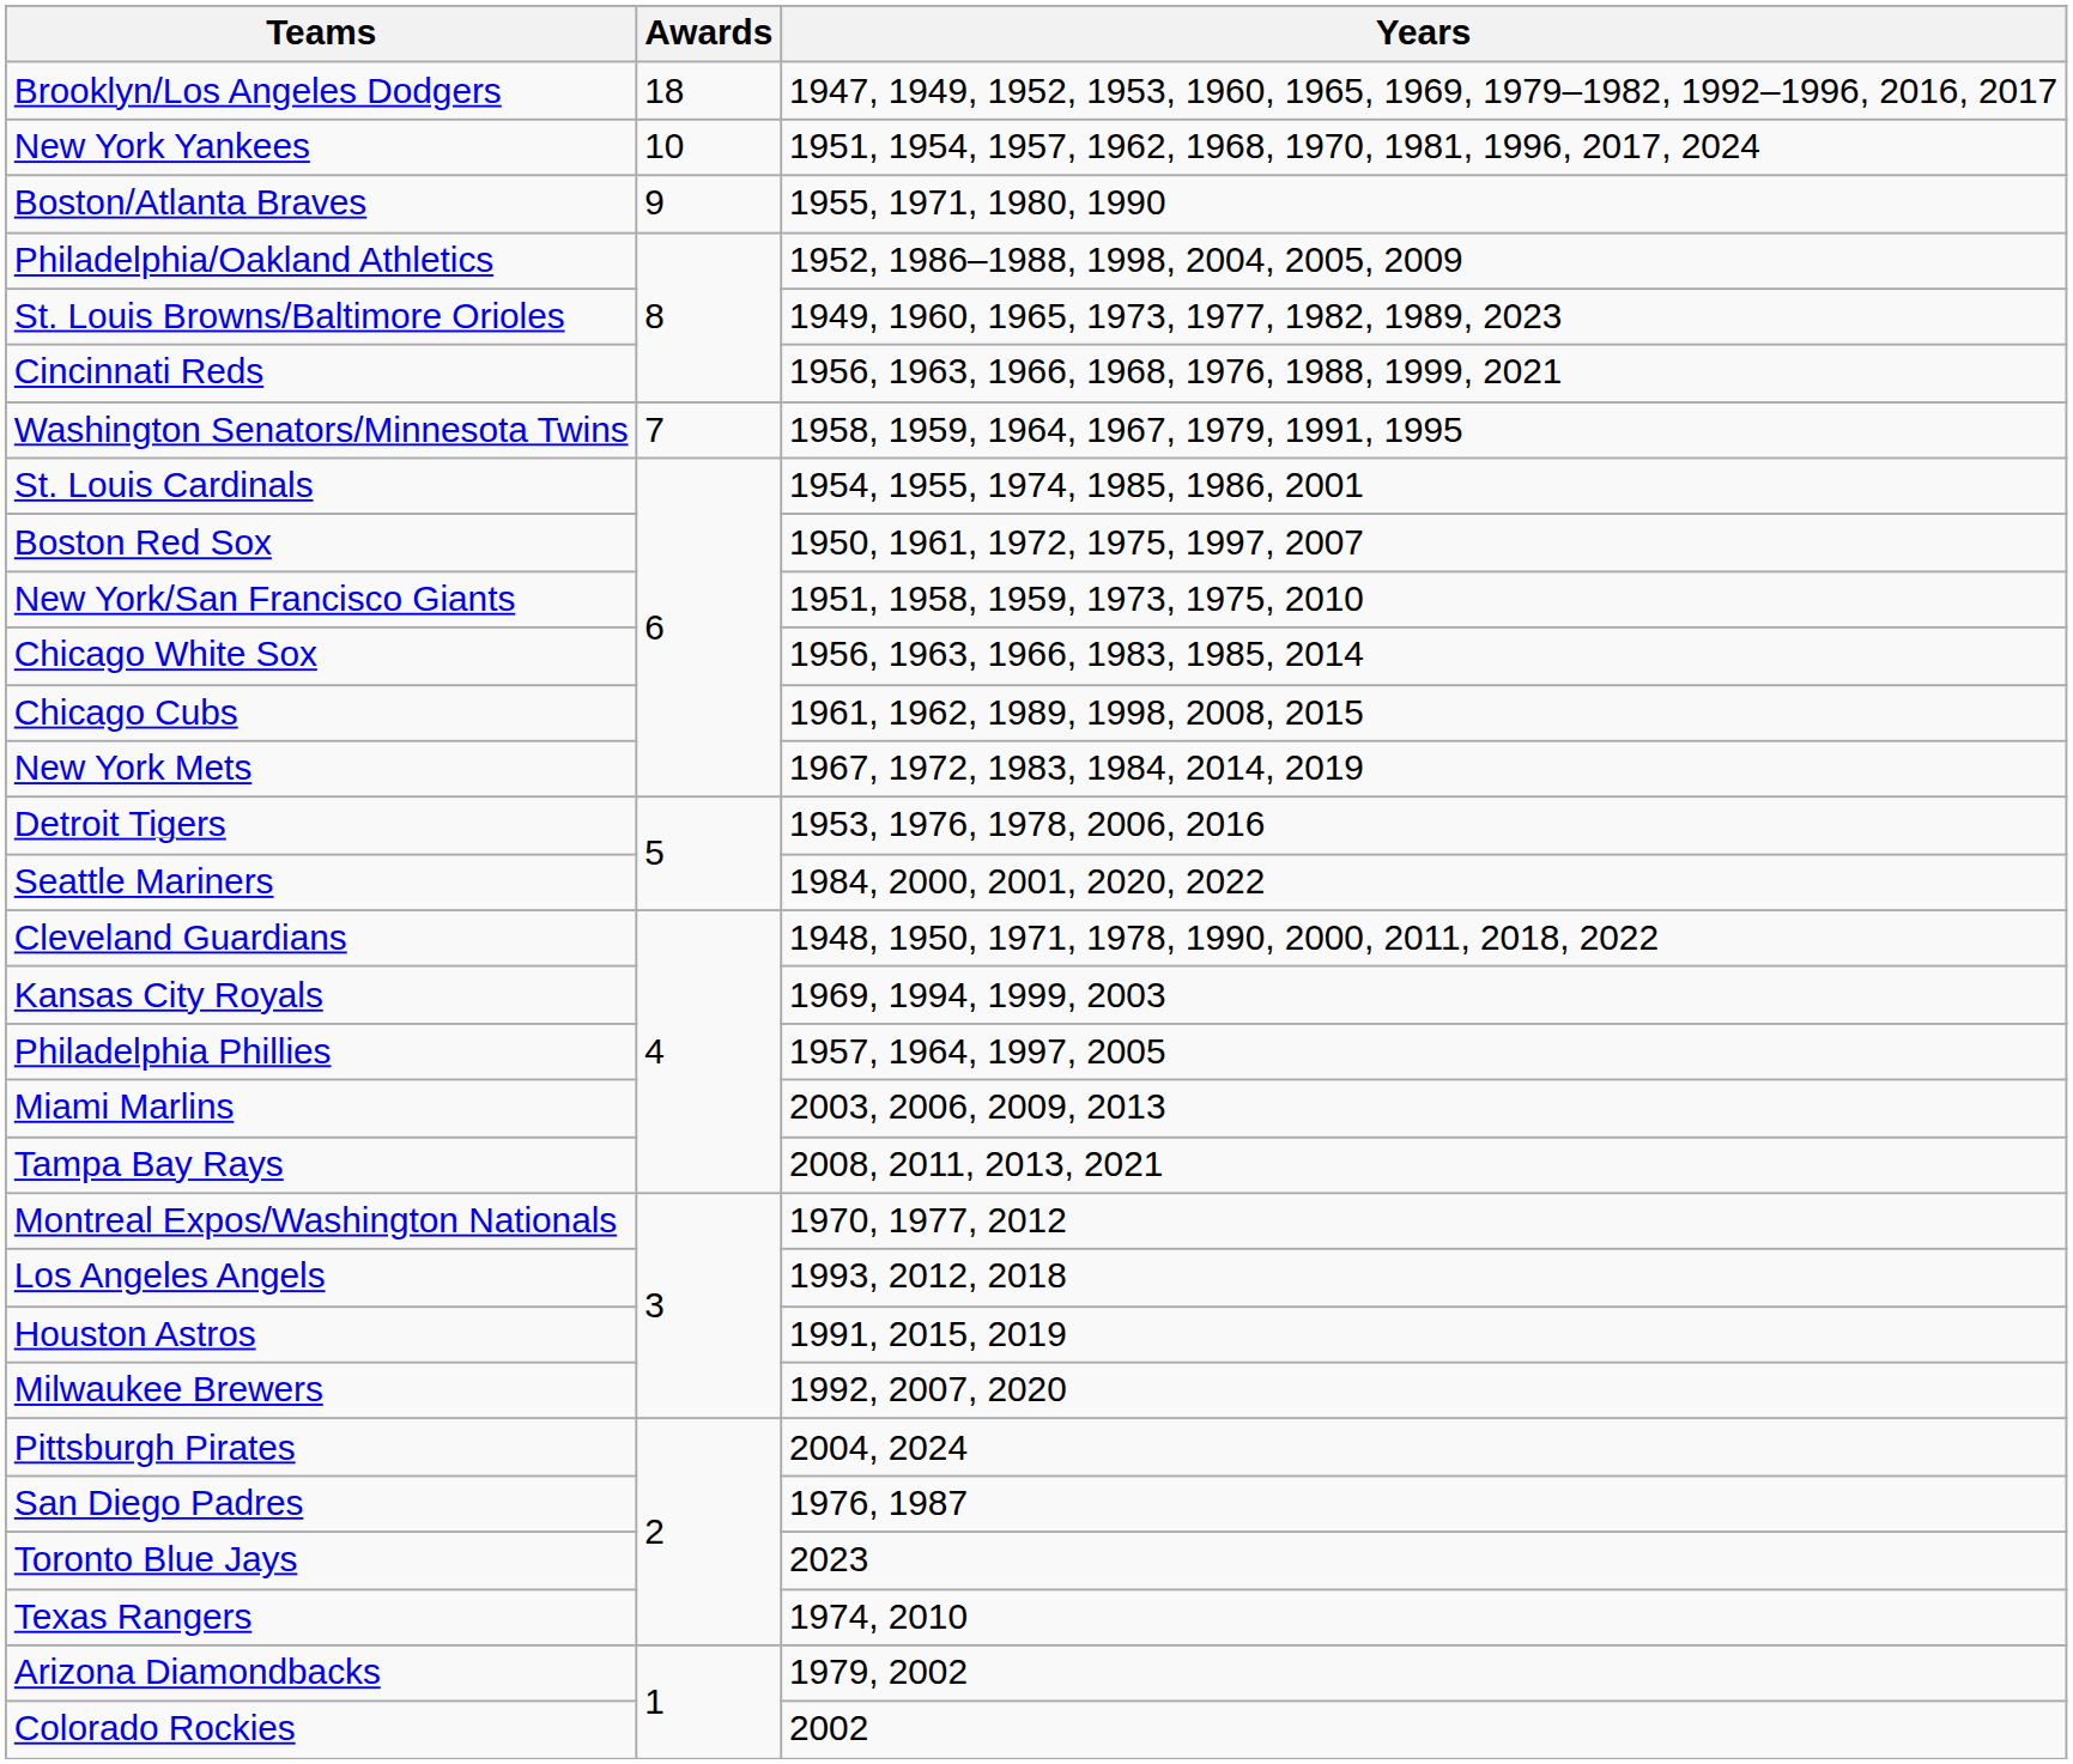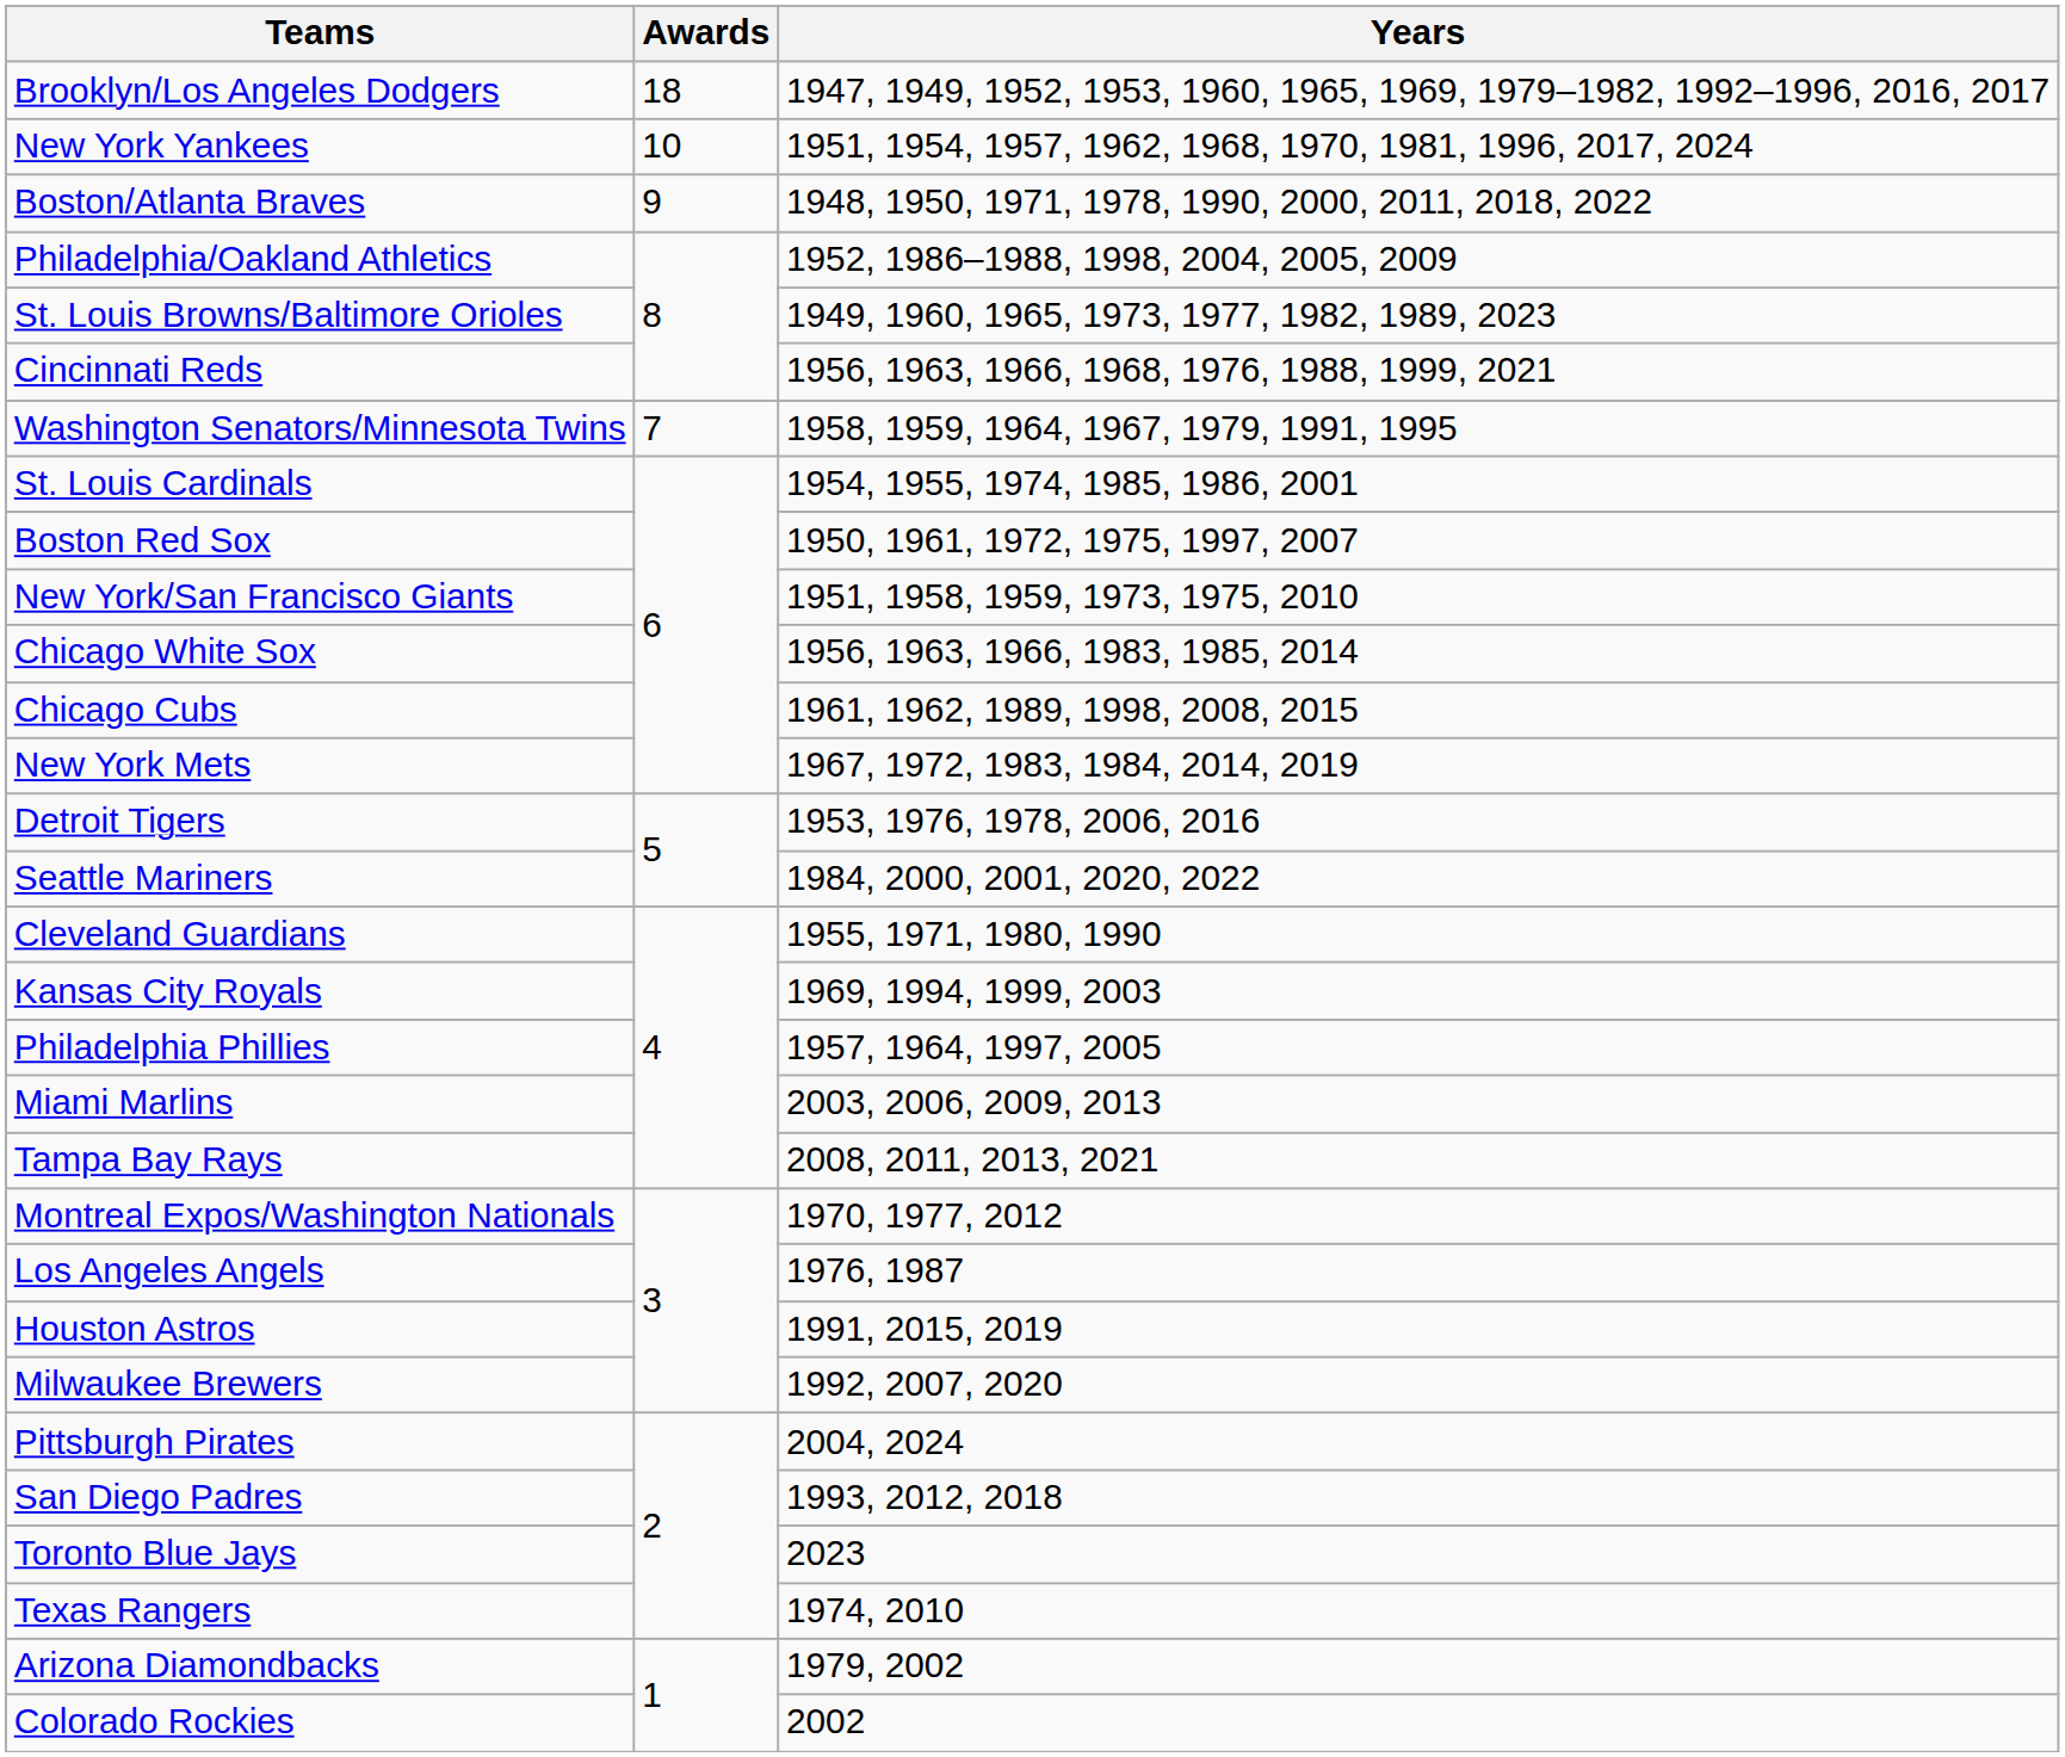Boston/Atlanta Braves | Years: 1955, 1971, 1980, 1990 -> 1948, 1950, 1971, 1978, 1990, 2000, 2011, 2018, 2022
Cleveland Guardians | Years: 1948, 1950, 1971, 1978, 1990, 2000, 2011, 2018, 2022 -> 1955, 1971, 1980, 1990
Los Angeles Angels | Years: 1993, 2012, 2018 -> 1976, 1987
San Diego Padres | Years: 1976, 1987 -> 1993, 2012, 2018
